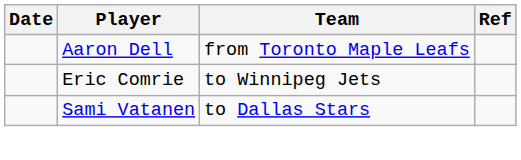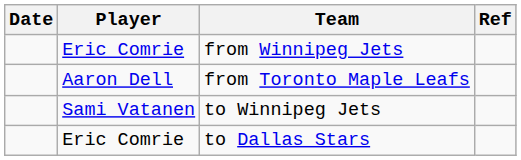+ row: Eric Comrie | from Winnipeg Jets
to Winnipeg Jets | Player: Eric Comrie -> Sami Vatanen
to Dallas Stars | Player: Sami Vatanen -> Eric Comrie
